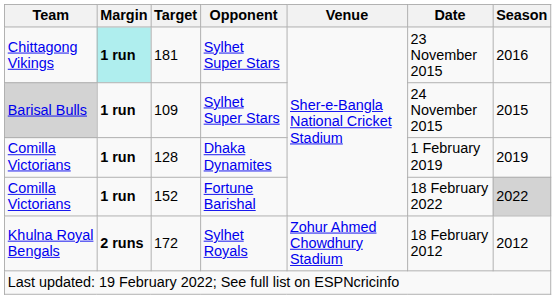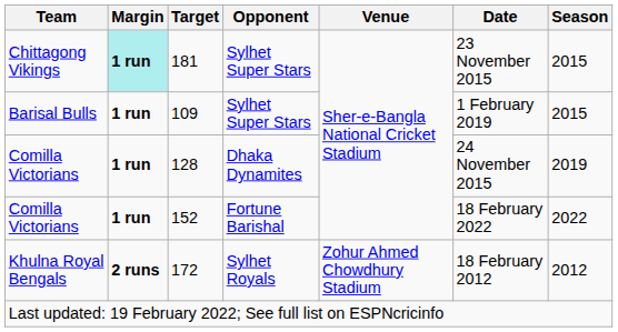181 | Season: 2016 -> 2015
109 | Team: lightgrey background -> no background
109 | Date: 24 November 2015 -> 1 February 2019
128 | Date: 1 February 2019 -> 24 November 2015
152 | Season: lightgrey background -> no background
